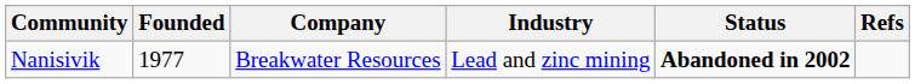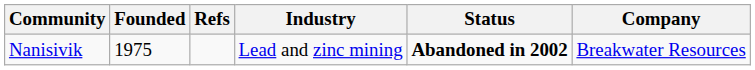columns swapped: Company <-> Refs
Nanisivik | Founded: 1977 -> 1975
